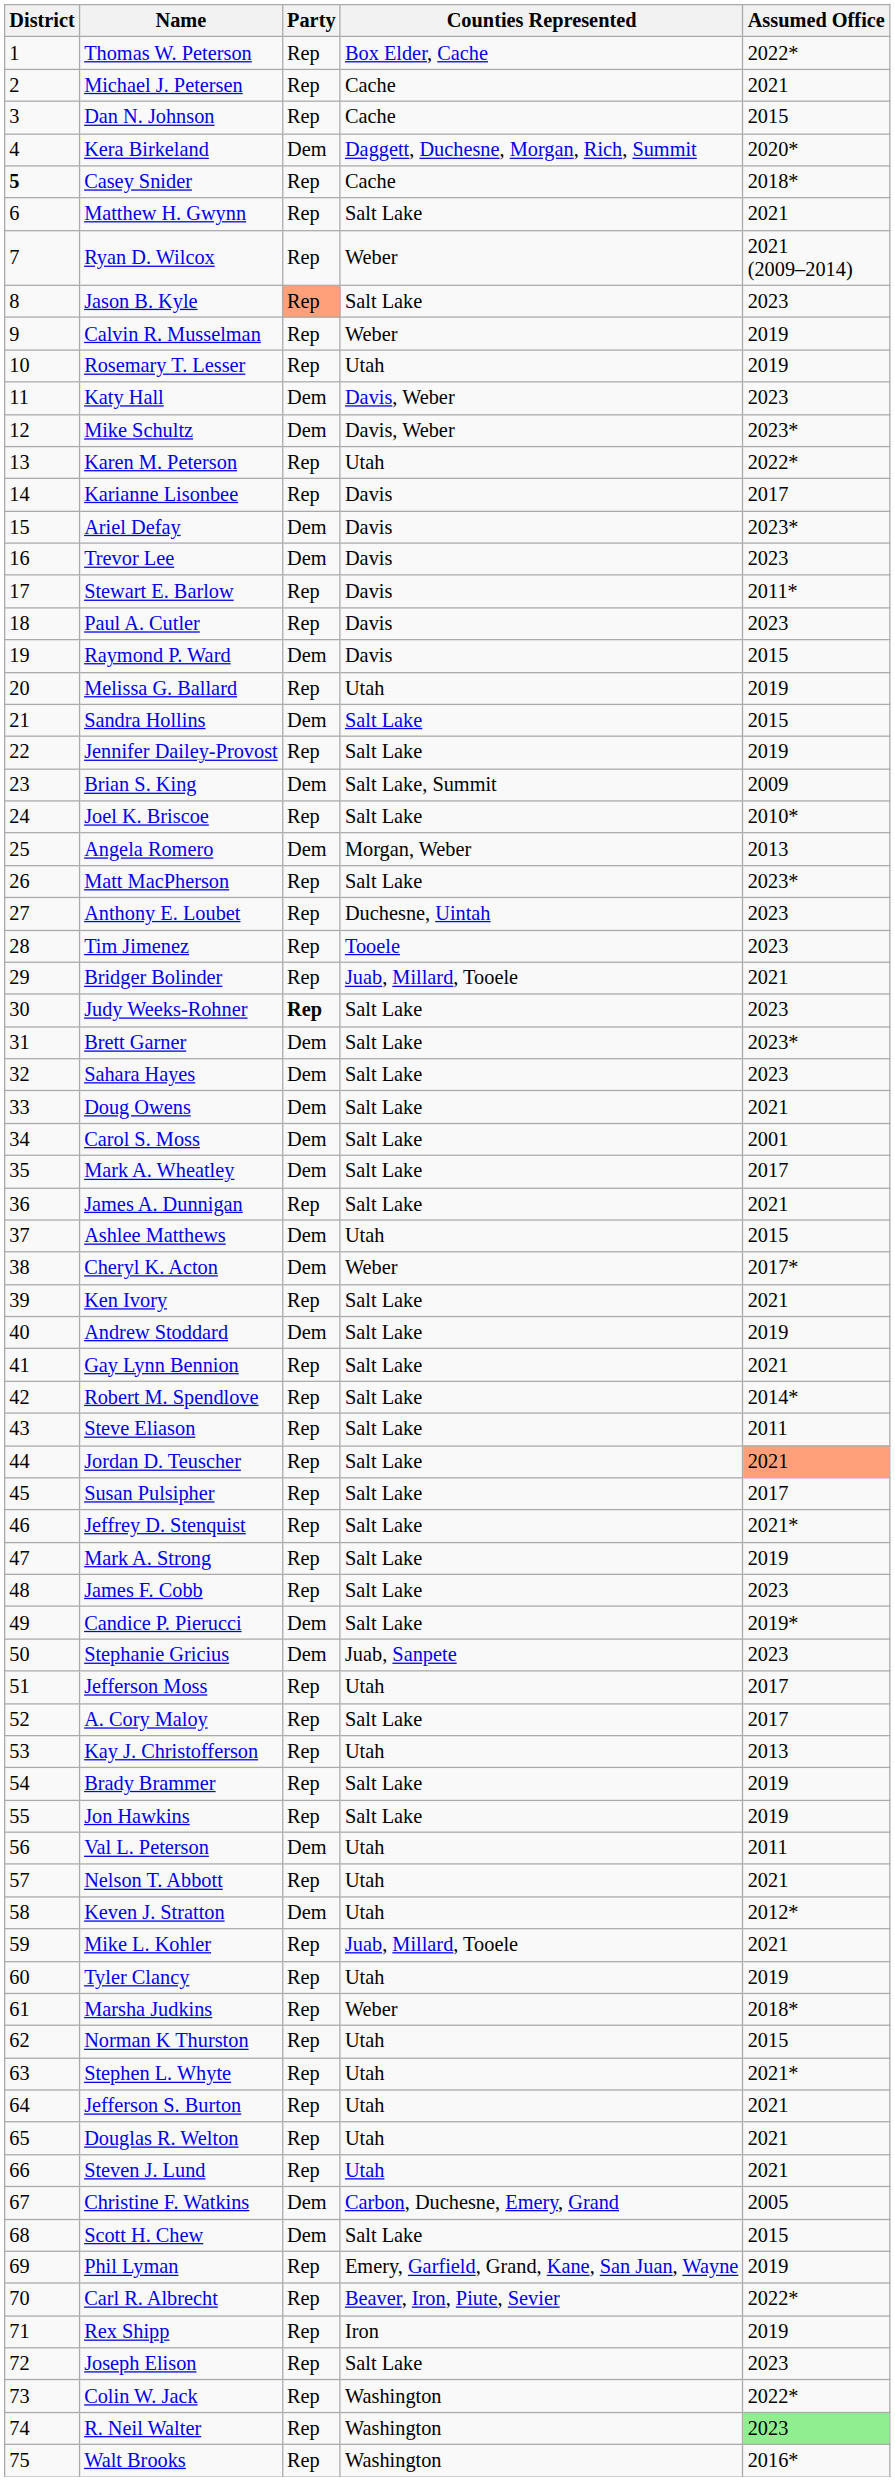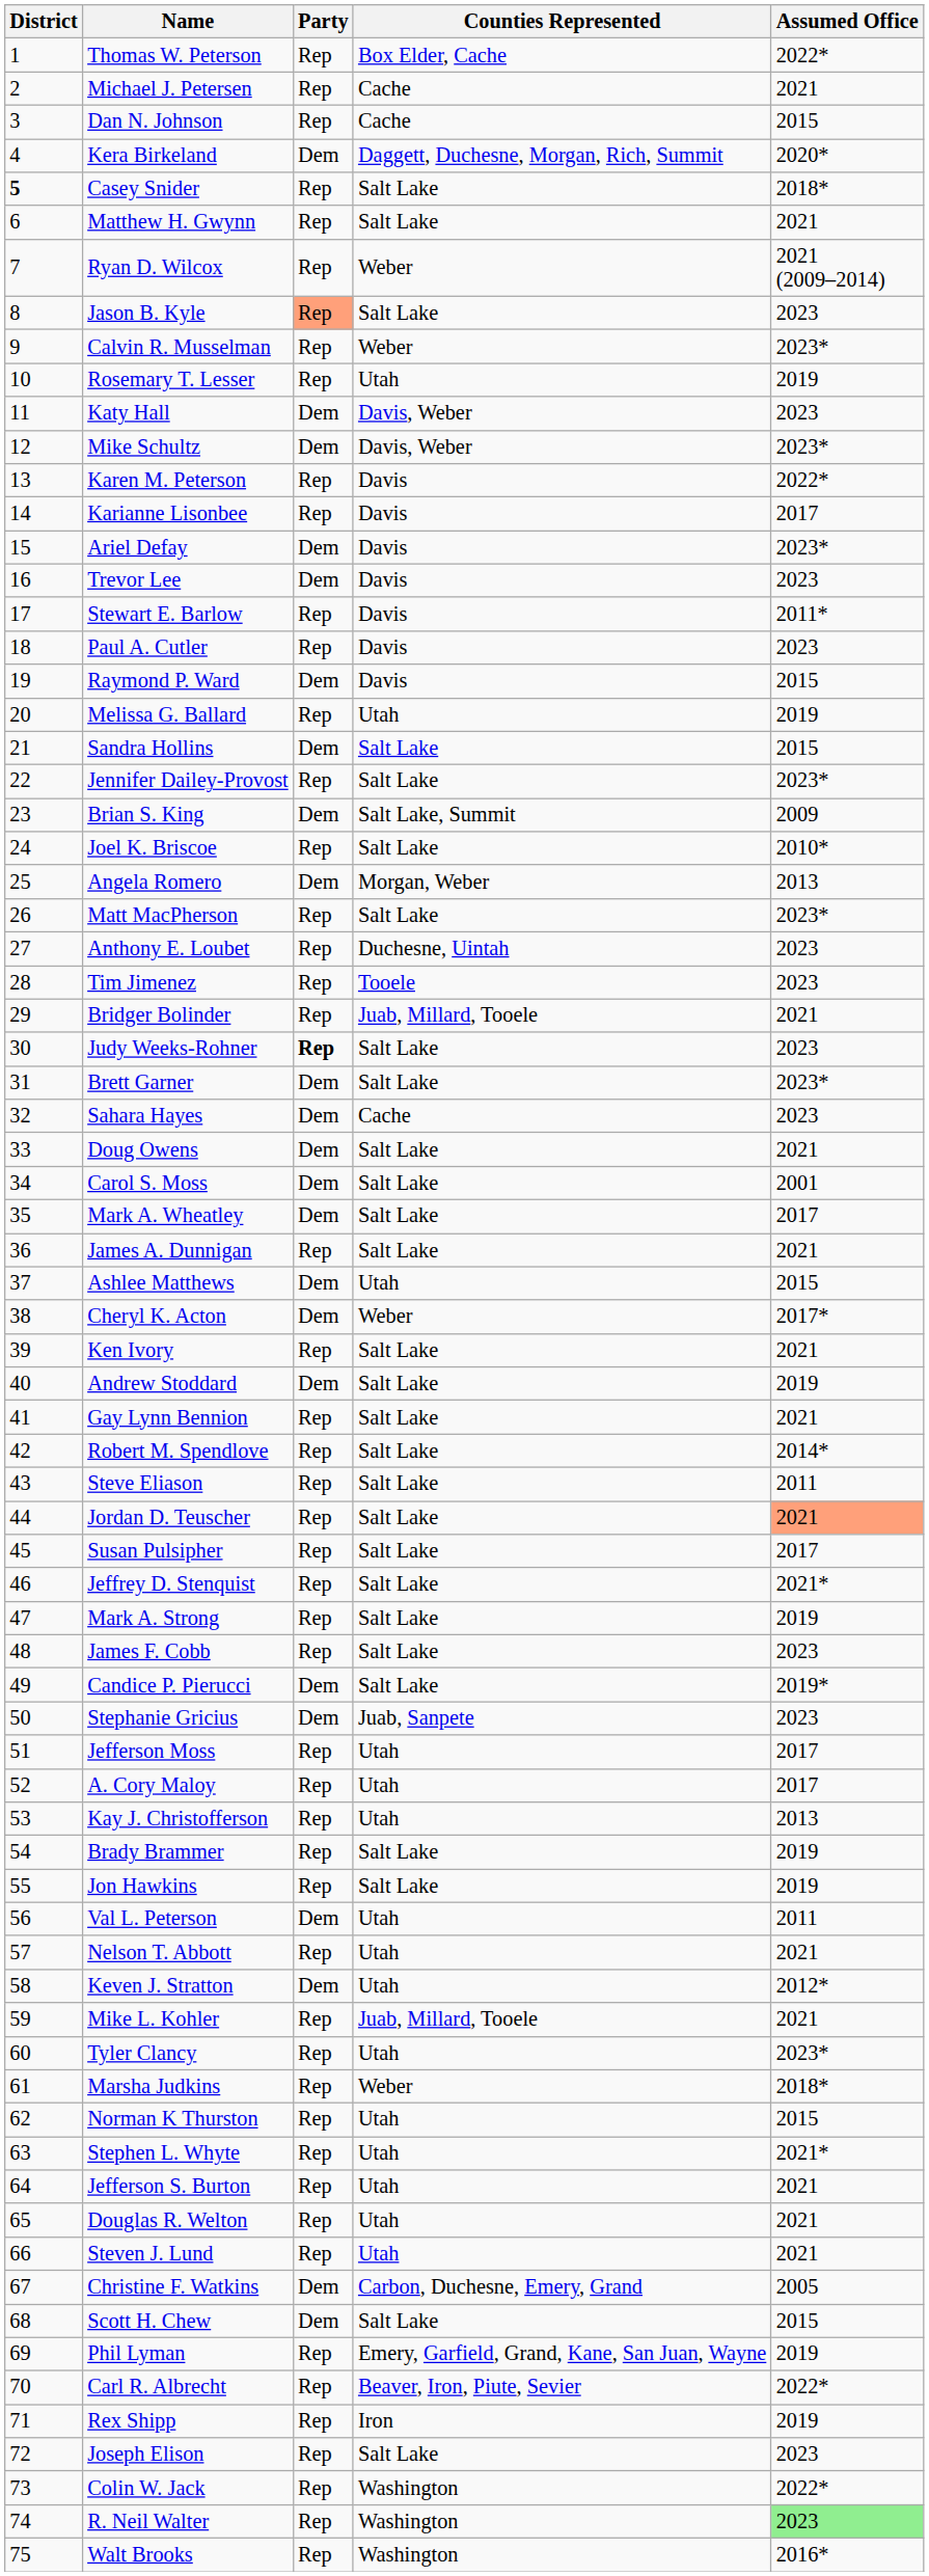Casey Snider | Counties Represented: Cache -> Salt Lake
Calvin R. Musselman | Assumed Office: 2019 -> 2023*
Karen M. Peterson | Counties Represented: Utah -> Davis
Jennifer Dailey-Provost | Assumed Office: 2019 -> 2023*
Sahara Hayes | Counties Represented: Salt Lake -> Cache
A. Cory Maloy | Counties Represented: Salt Lake -> Utah
Tyler Clancy | Assumed Office: 2019 -> 2023*
